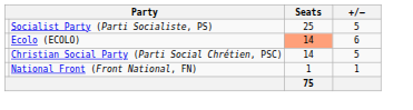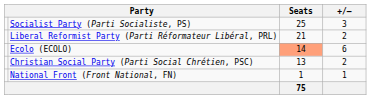Socialist Party (Parti Socialiste, PS) | +/–: 5 -> 3
+ row: Liberal Reformist Party (Parti Réformateur Libéral, PRL) | 21 | 2
Christian Social Party (Parti Social Chrétien, PSC) | Seats: 14 -> 13
Christian Social Party (Parti Social Chrétien, PSC) | +/–: 5 -> 2
